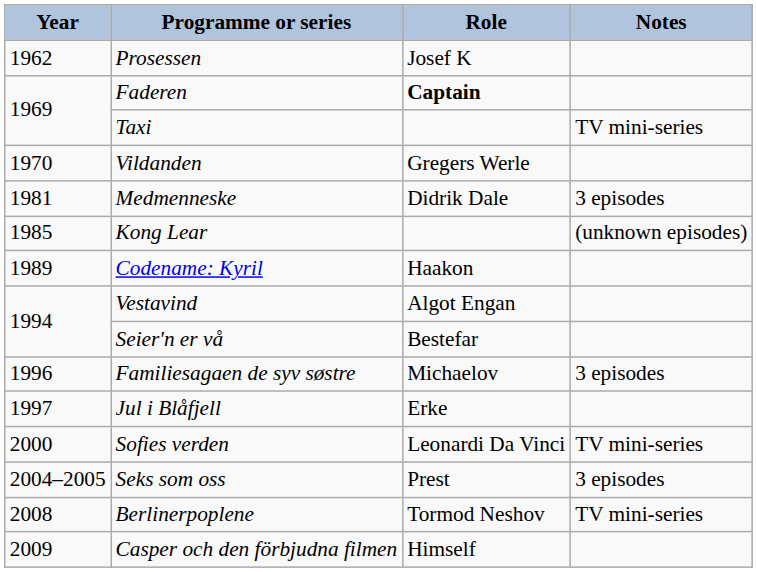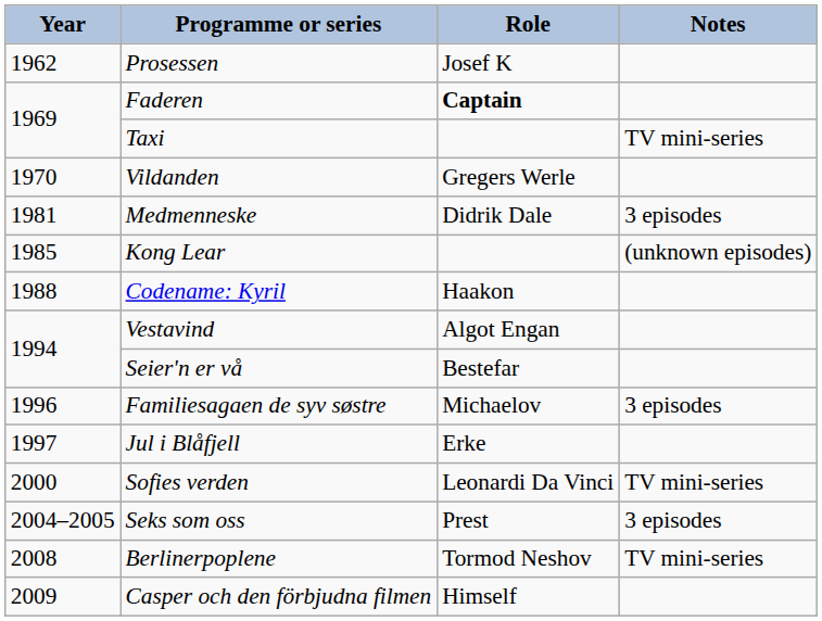Codename: Kyril | Year: 1989 -> 1988
